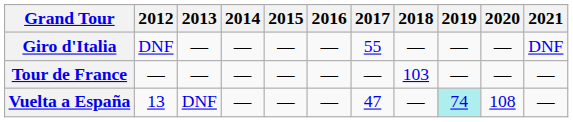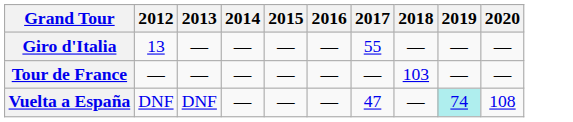- column: 2021 | DNF | — | —
Giro d'Italia | 2012: DNF -> 13
Vuelta a España | 2012: 13 -> DNF
